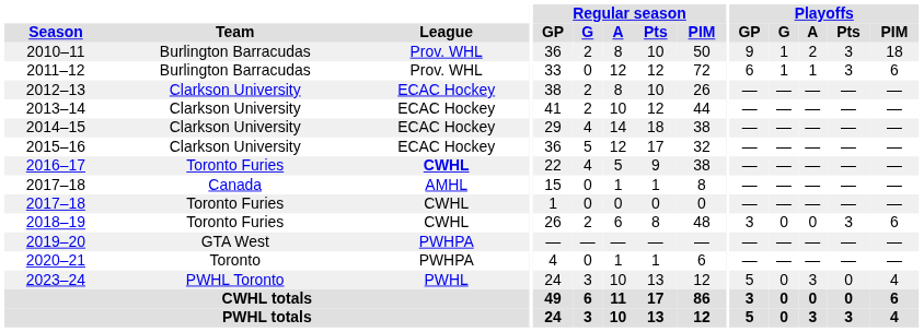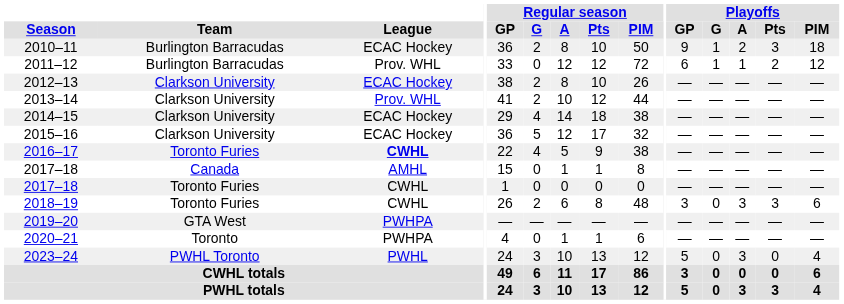2010–11 | League: Prov. WHL -> ECAC Hockey
2011–12 | Playoffs / Pts: 3 -> 2
2011–12 | Playoffs / PIM: 6 -> 12
2013–14 | League: ECAC Hockey -> Prov. WHL
2018–19 | Playoffs / A: 0 -> 3
